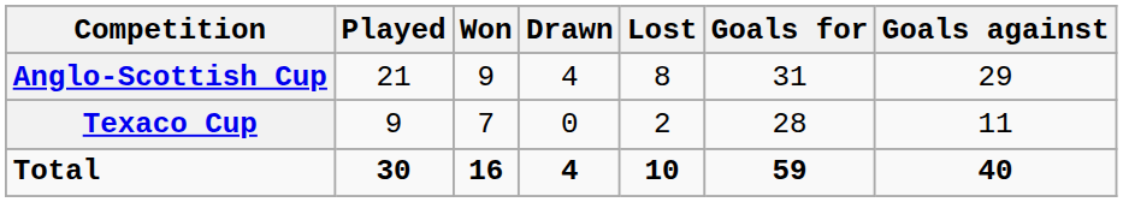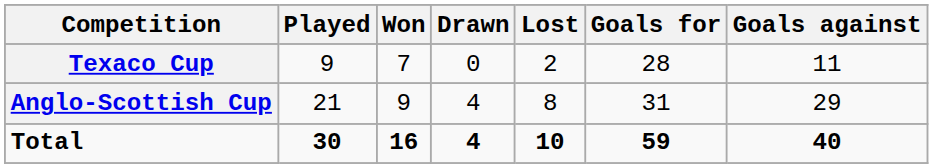rows swapped: Texaco Cup <-> Anglo-Scottish Cup
